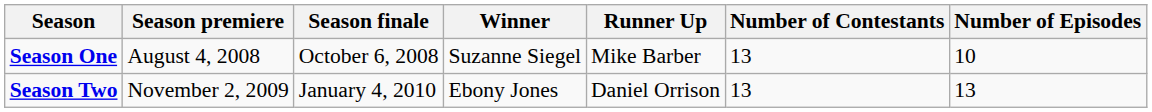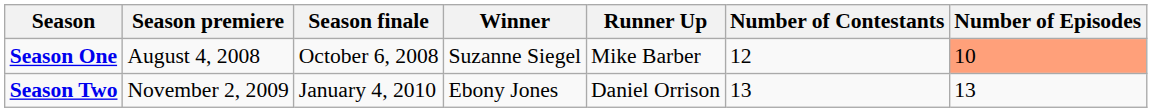Season One | Number of Contestants: 13 -> 12
Season One | Number of Episodes: no background -> lightsalmon background
